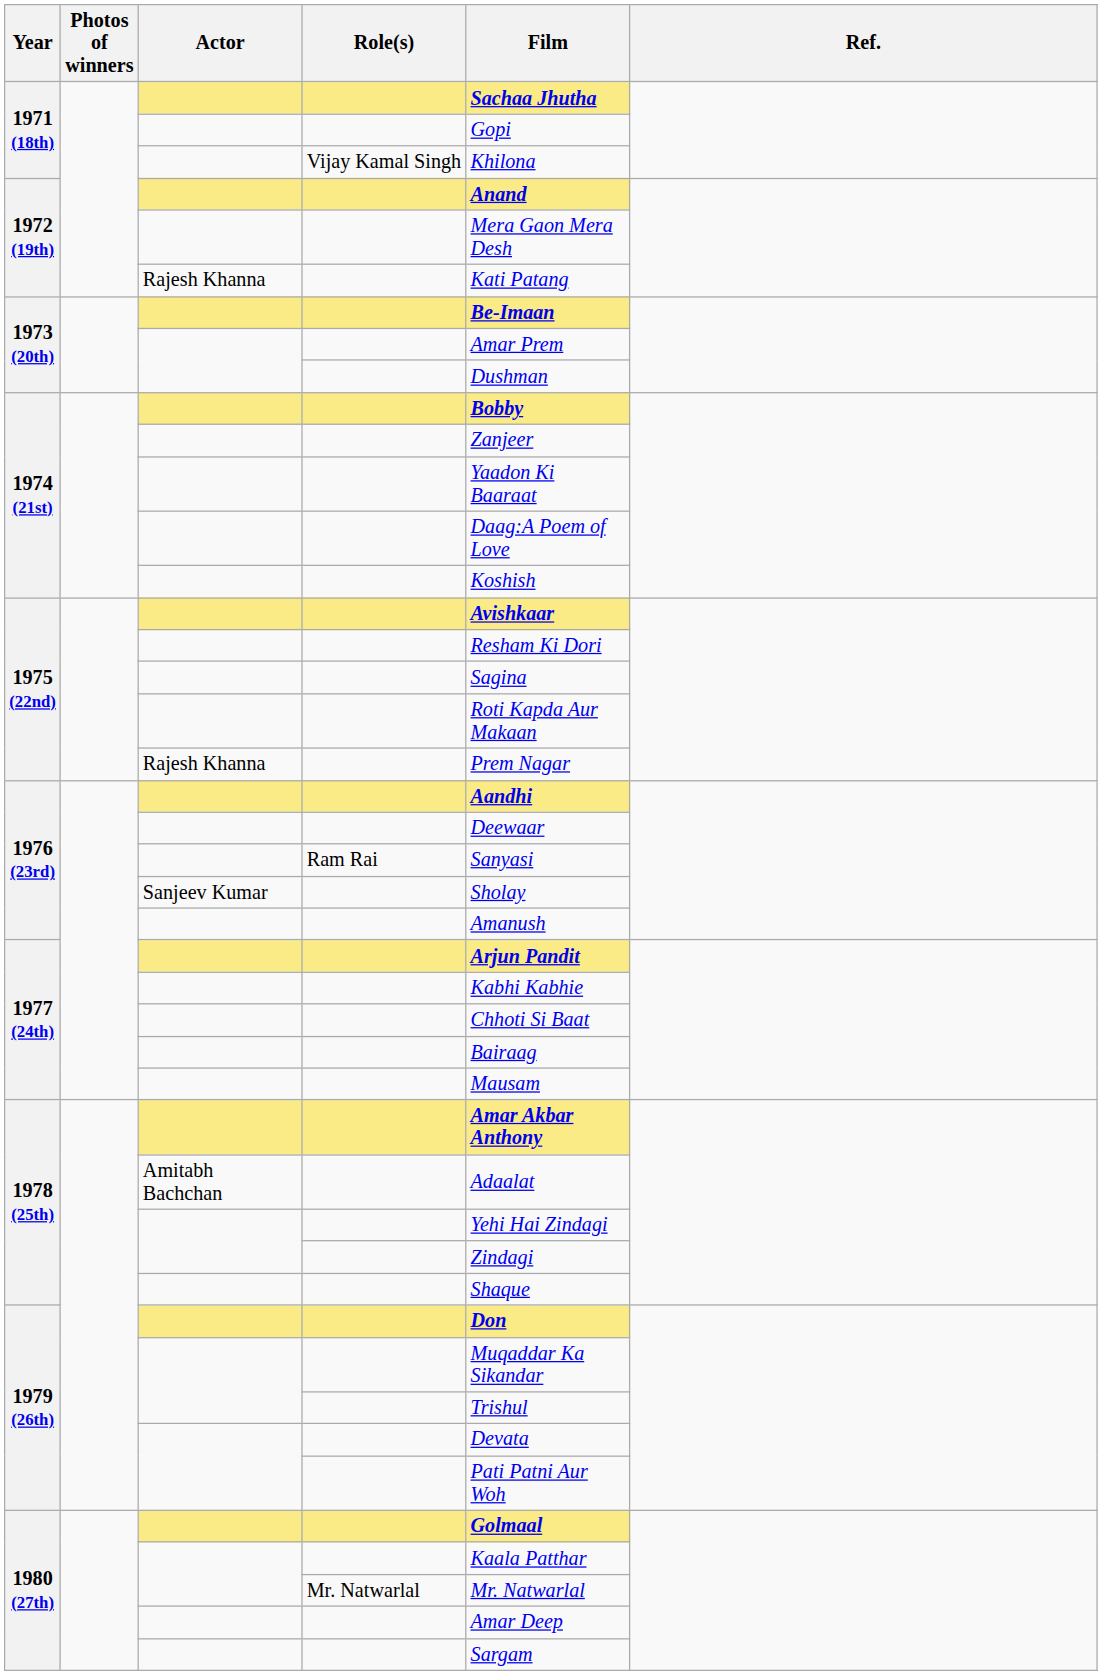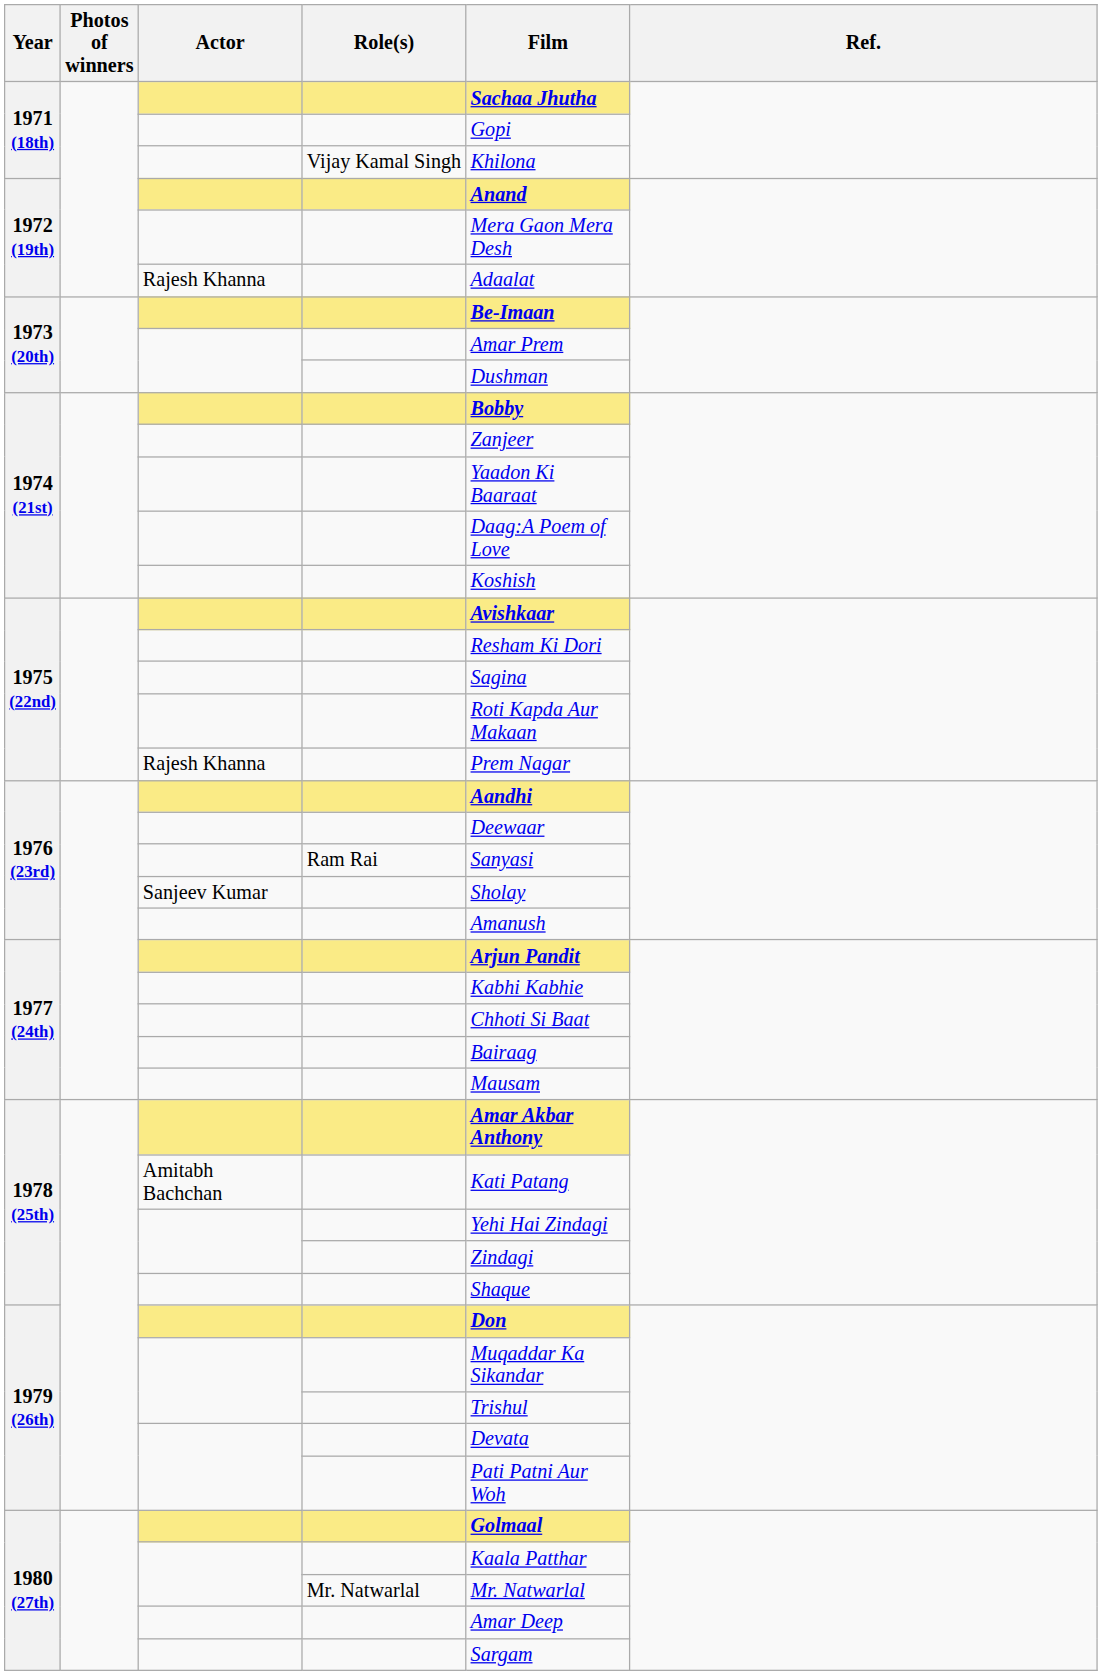1972 (19th) / Rajesh Khanna | Film: Kati Patang -> Adaalat
1978 (25th) / Amitabh Bachchan | Film: Adaalat -> Kati Patang
